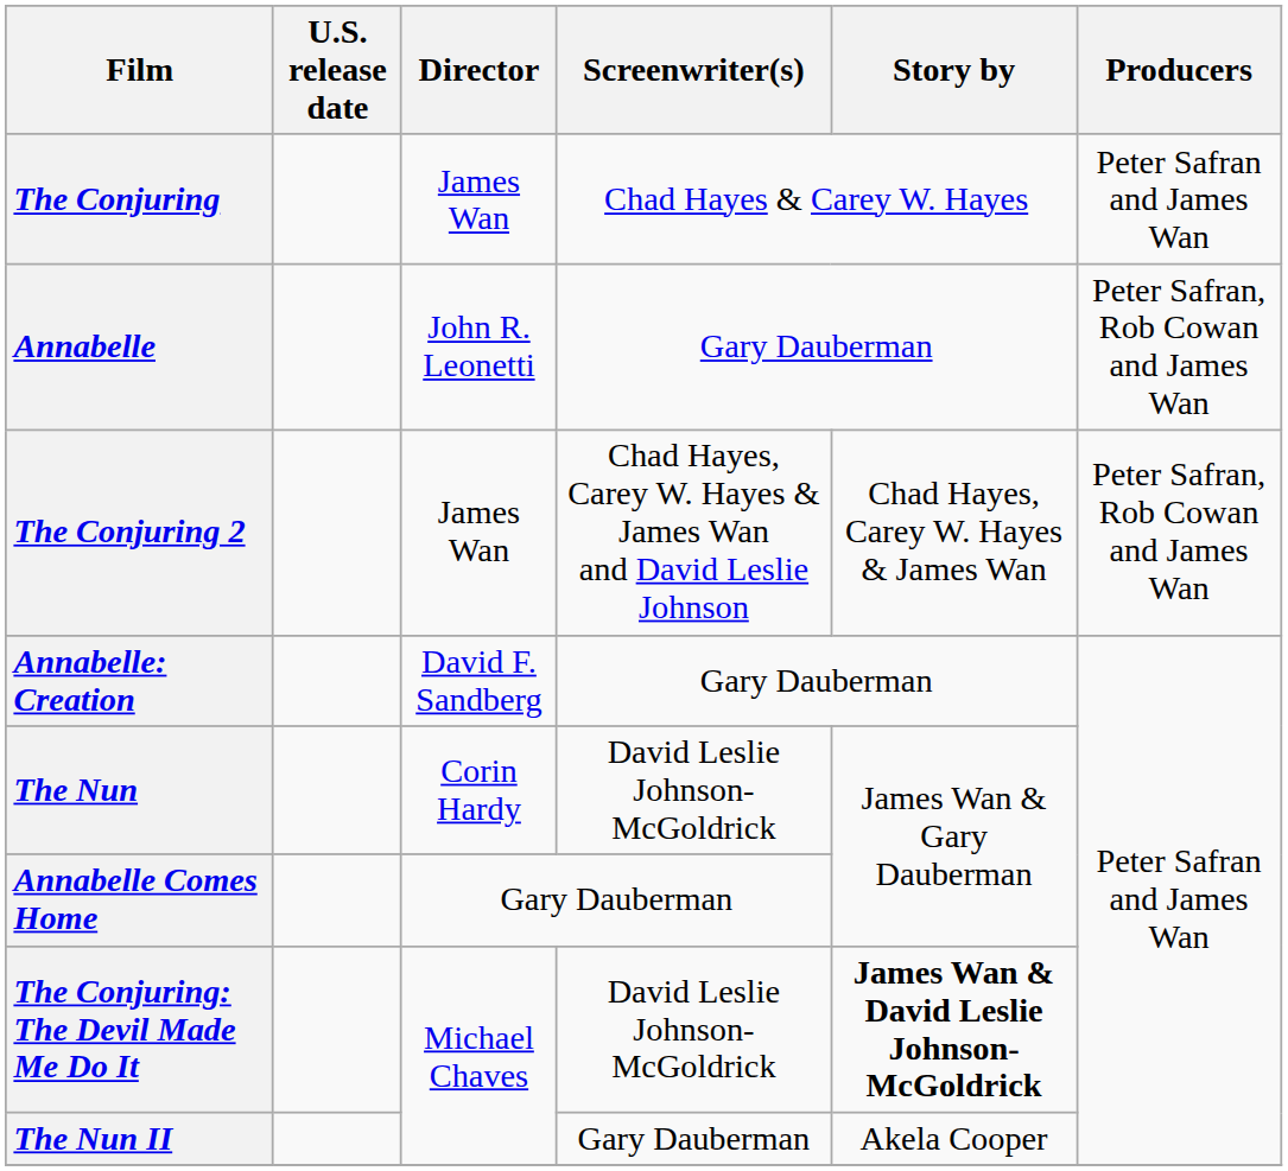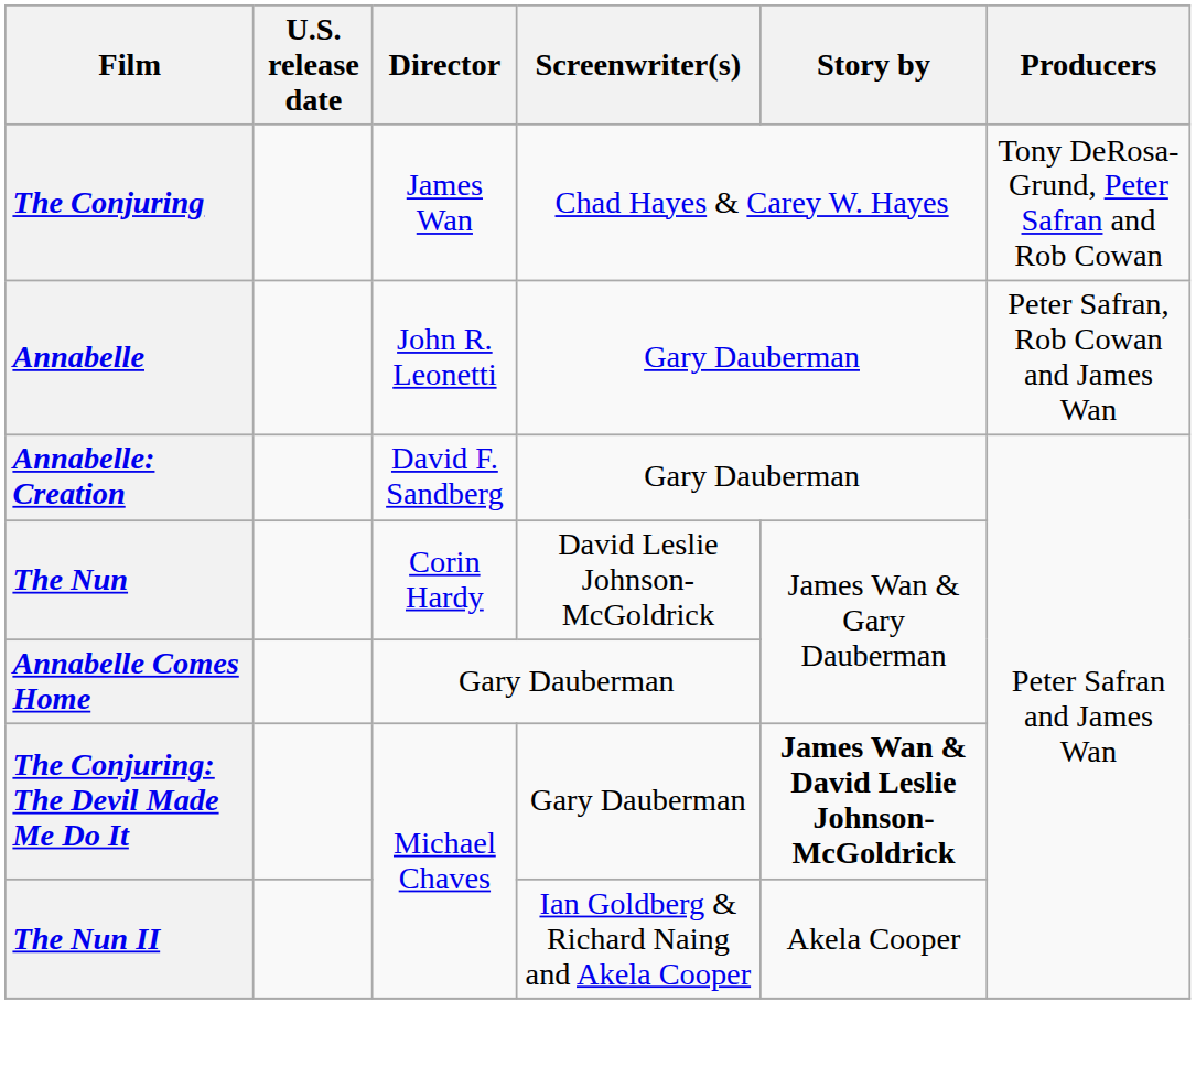The Conjuring | Producers: Peter Safran and James Wan -> Tony DeRosa-Grund, Peter Safran and Rob Cowan
- row: The Conjuring 2 | James Wan | Chad Hayes, Carey W. Hayes & James Wan and David Leslie Johnson | Chad Hayes, Carey W. Hayes & James Wan | Peter Safran, Rob Cowan and James Wan
The Conjuring: The Devil Made Me Do It | Screenwriter(s): David Leslie Johnson-McGoldrick -> Gary Dauberman
The Nun II | Screenwriter(s): Gary Dauberman -> Ian Goldberg & Richard Naing and Akela Cooper
